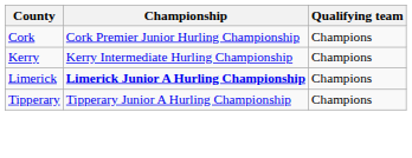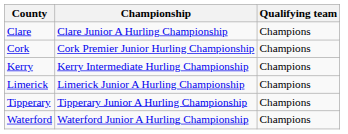+ row: Clare | Clare Junior A Hurling Championship | Champions
Limerick | Championship: bold -> normal
+ row: Waterford | Waterford Junior A Hurling Championship | Champions
